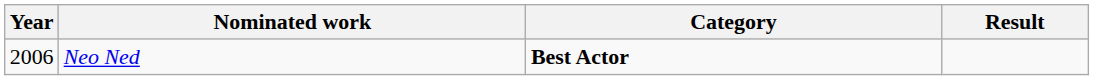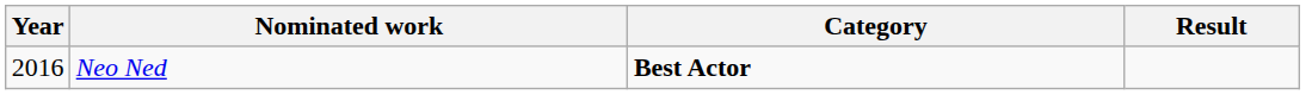Neo Ned | Year: 2006 -> 2016
